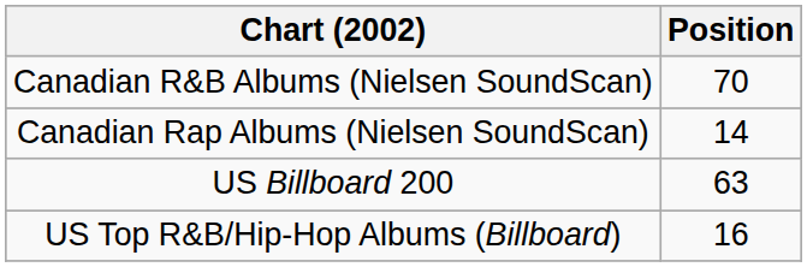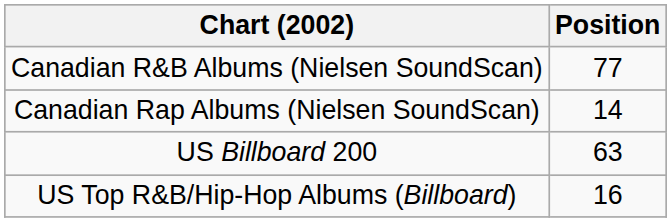Canadian R&B Albums (Nielsen SoundScan) | Position: 70 -> 77
